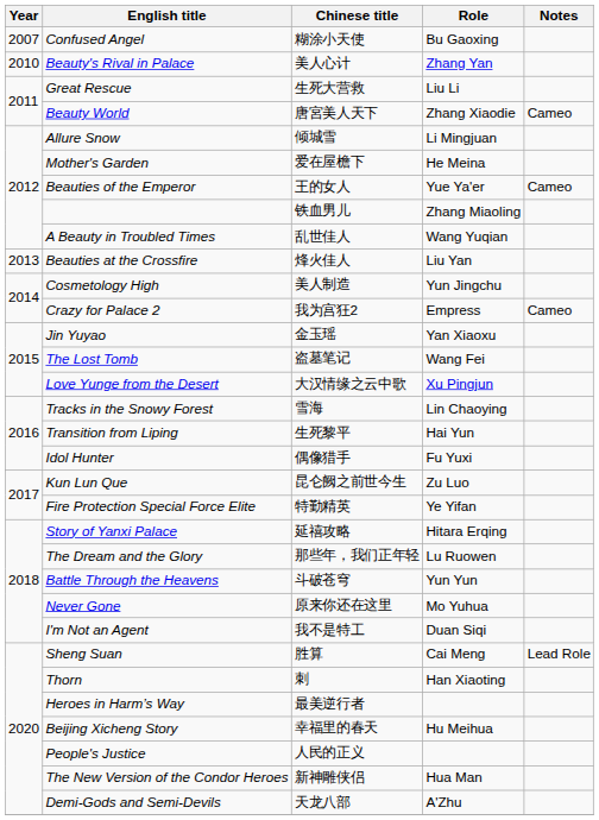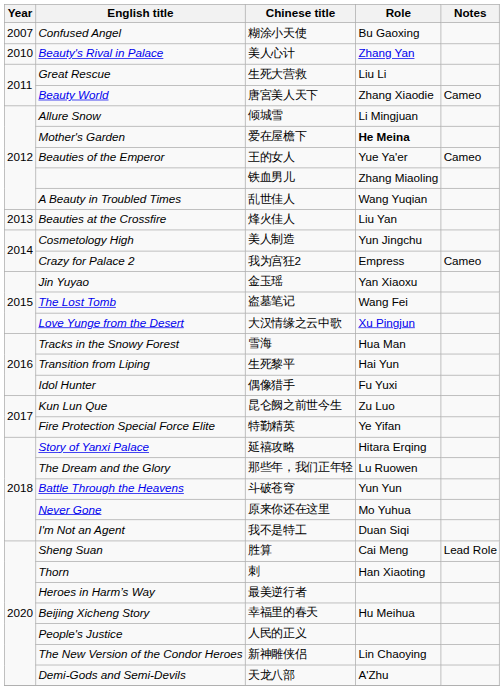Mother's Garden | Role: normal -> bold
Tracks in the Snowy Forest | Role: Lin Chaoying -> Hua Man
The New Version of the Condor Heroes | Role: Hua Man -> Lin Chaoying
